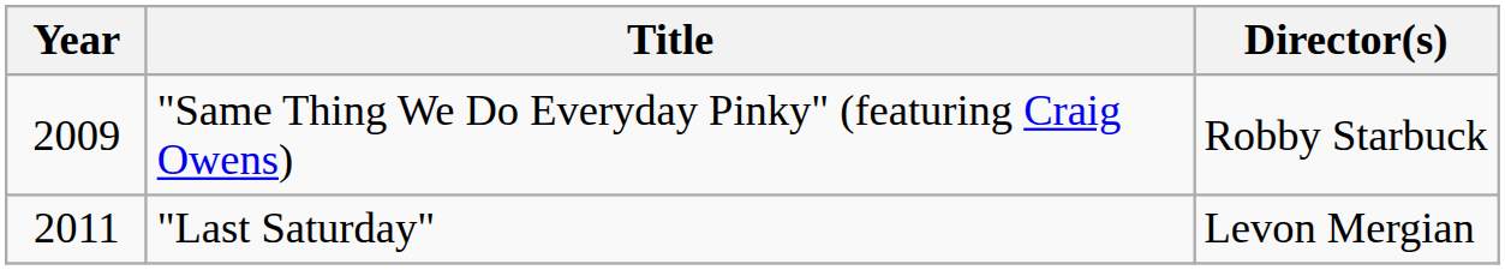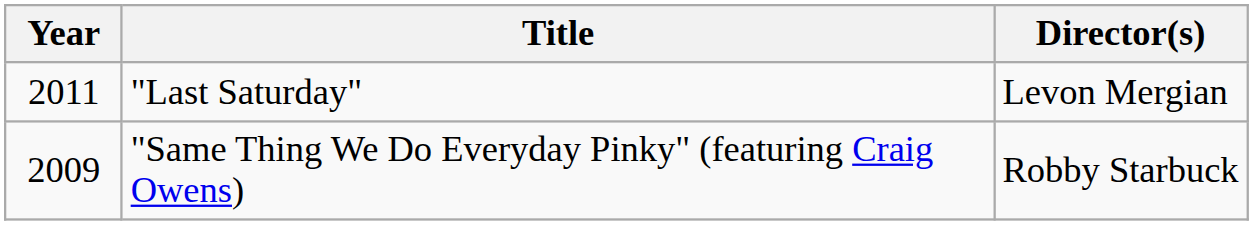rows swapped: "Same Thing We Do Everyday Pinky" (featuring Craig Owens) <-> "Last Saturday"
